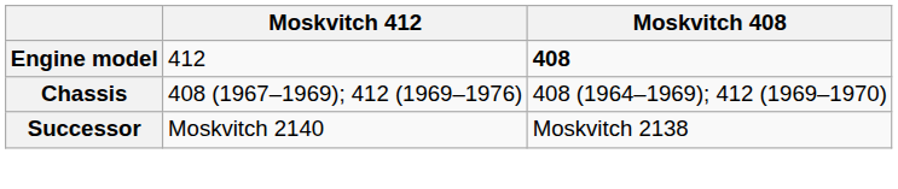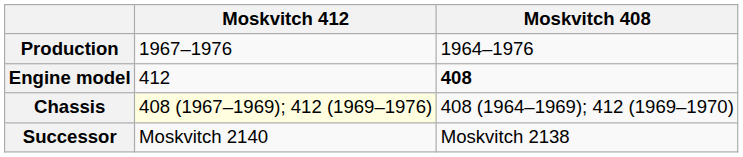+ row: Production | 1967–1976 | 1964–1976
Chassis | Moskvitch 412: no background -> lightyellow background
